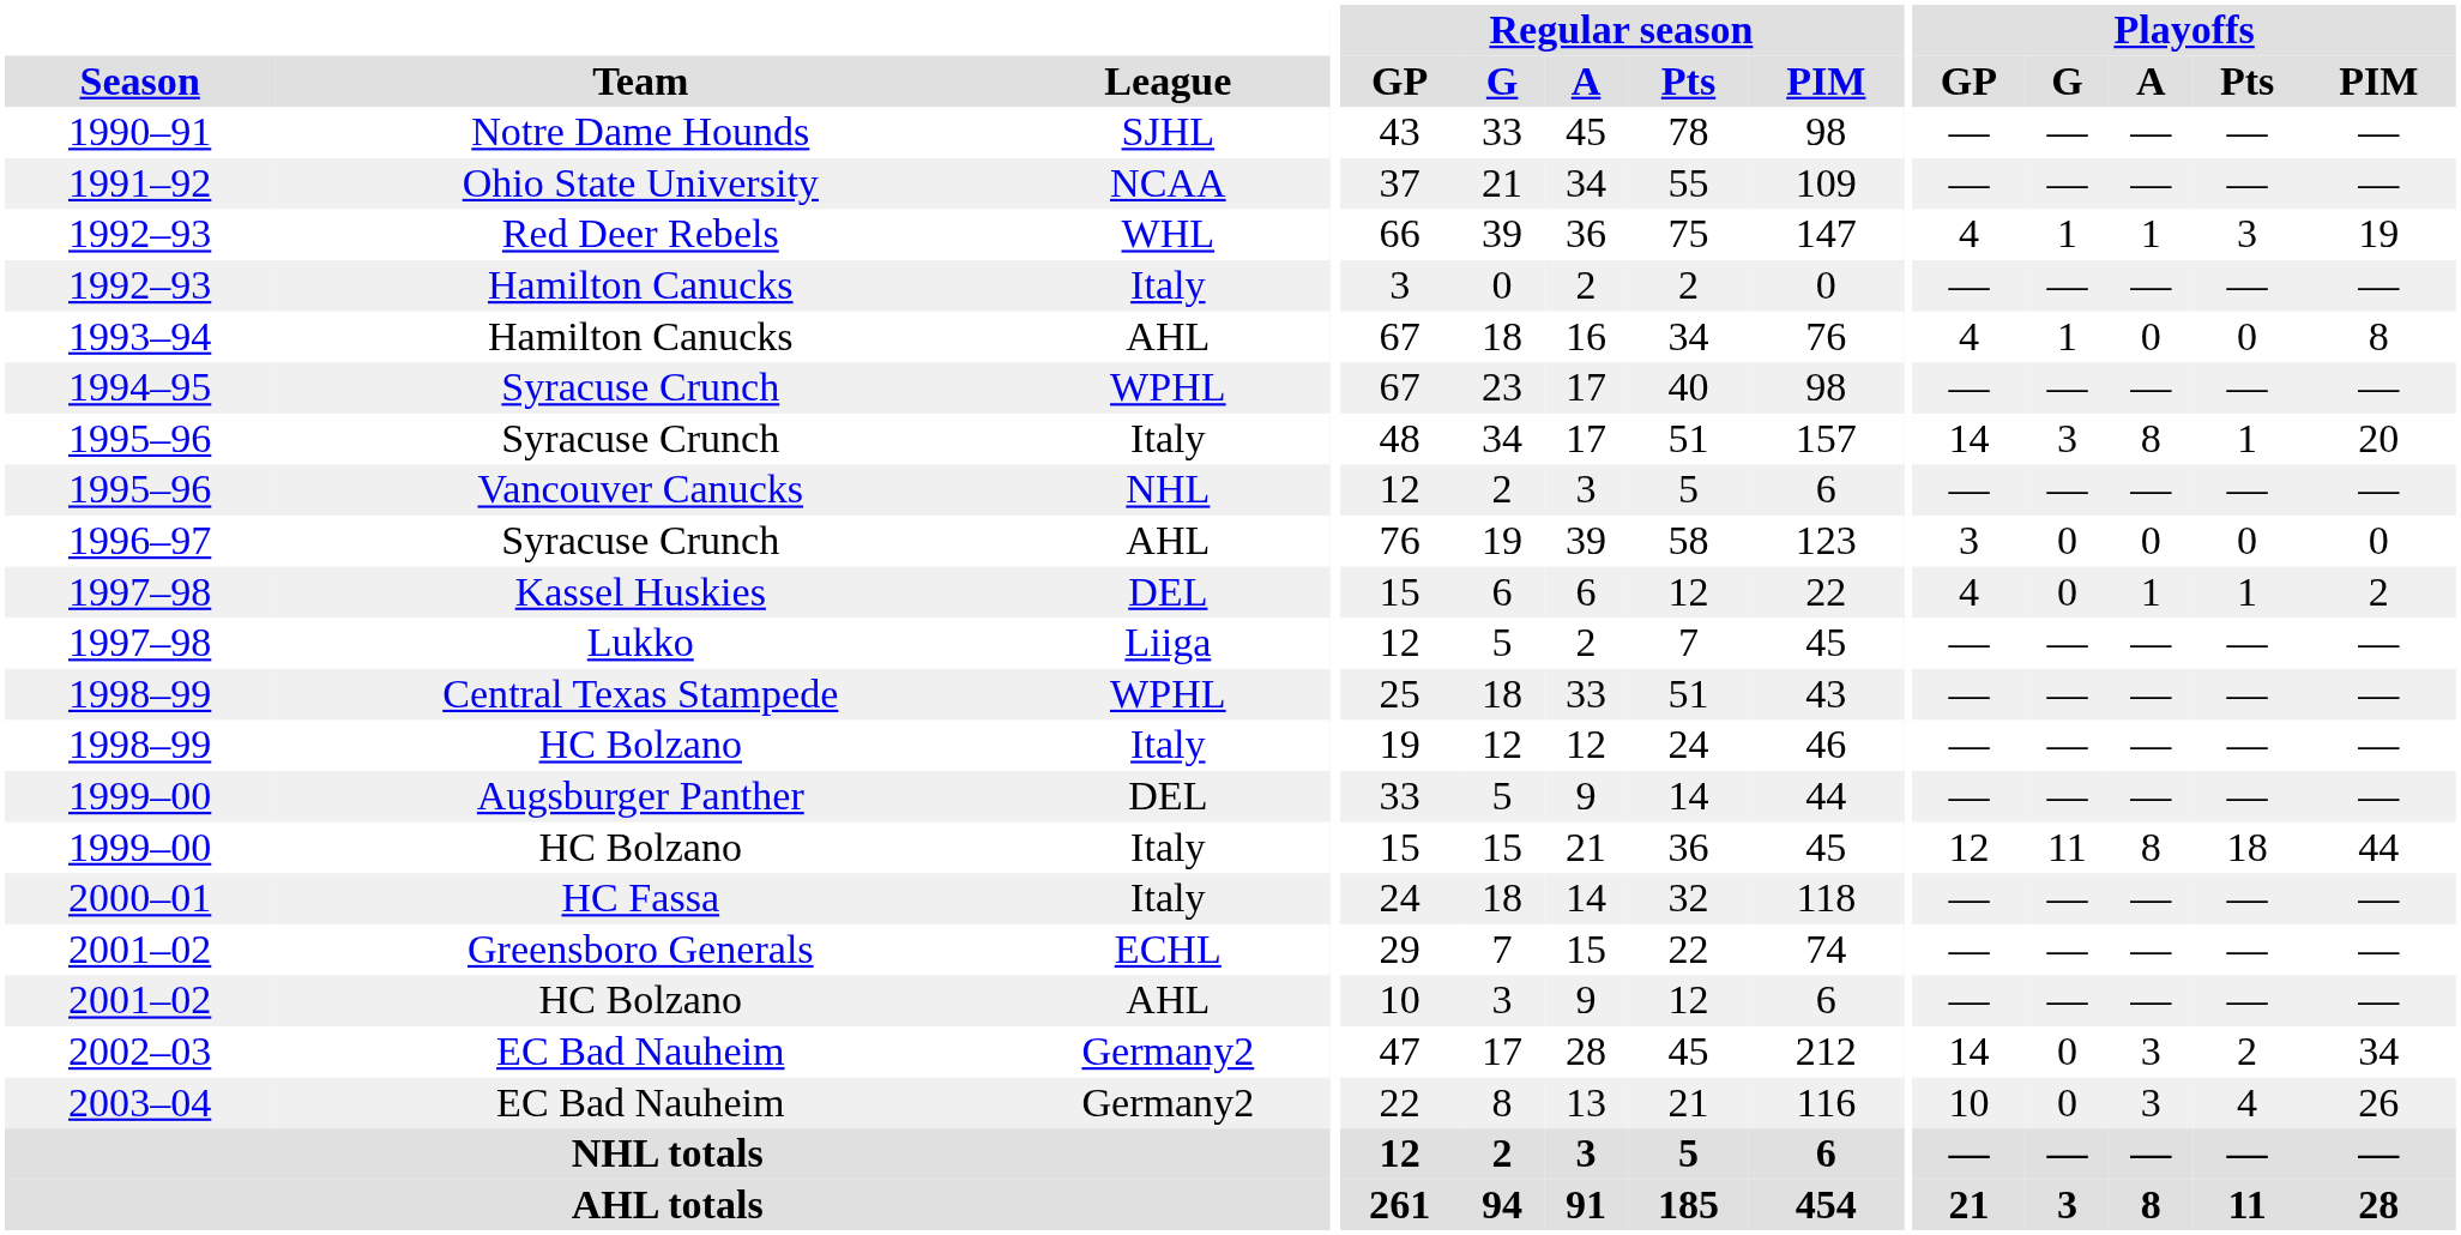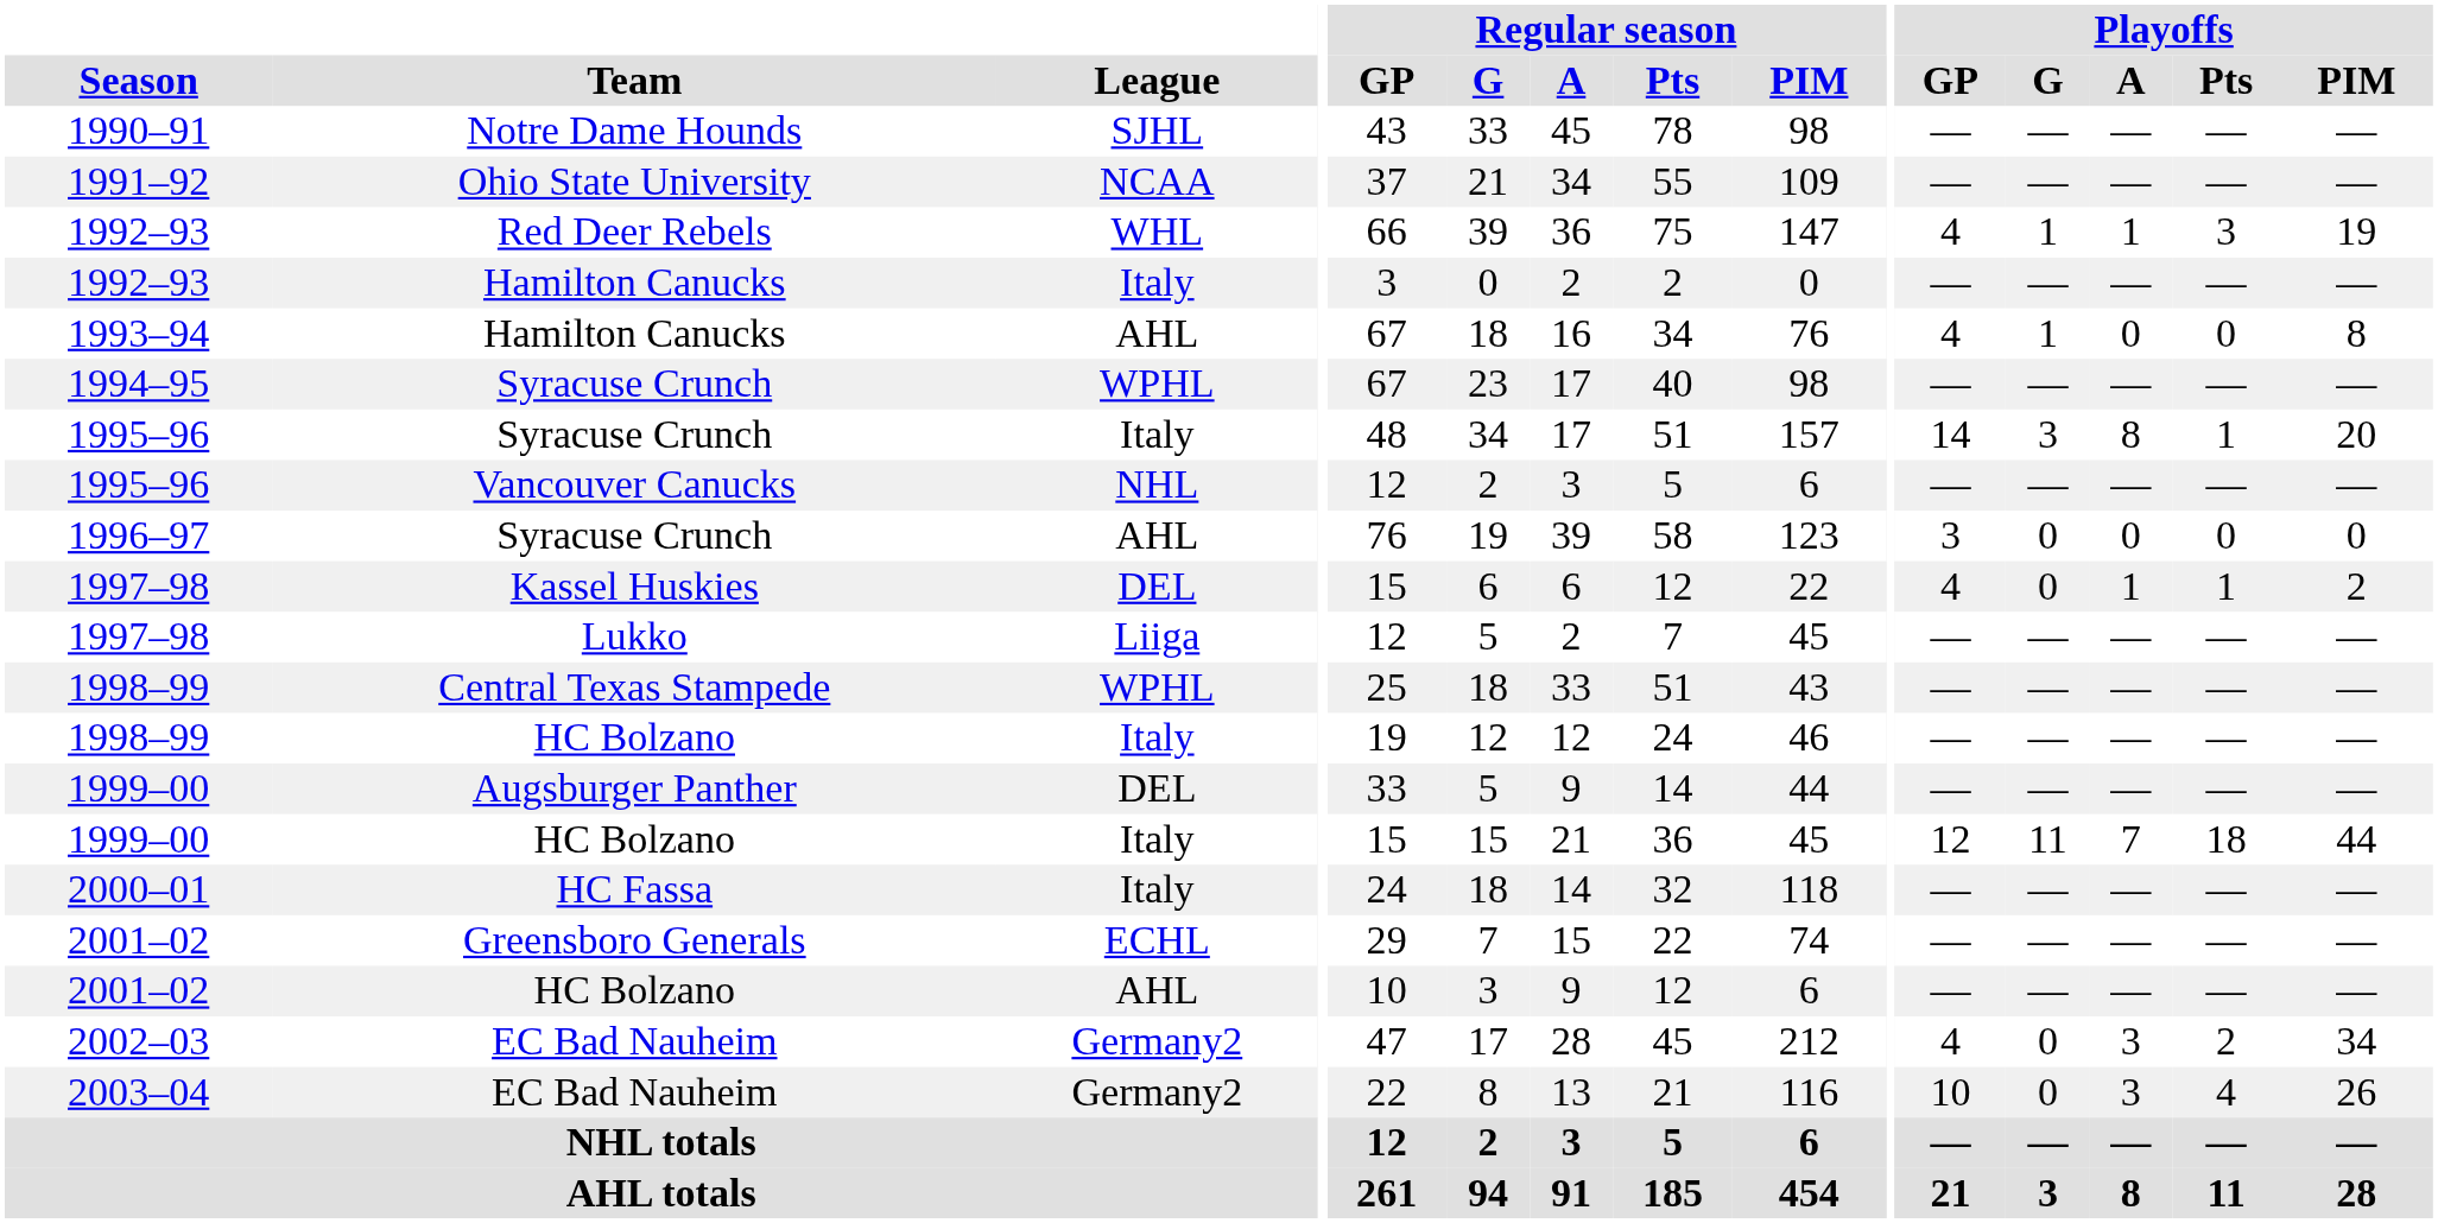1999–00 / HC Bolzano | Playoffs / A: 8 -> 7
2002–03 | Playoffs / GP: 14 -> 4
